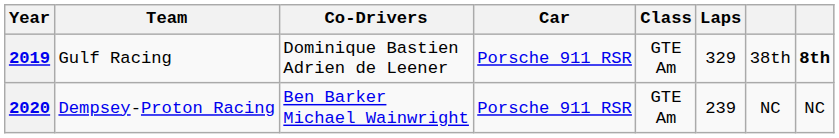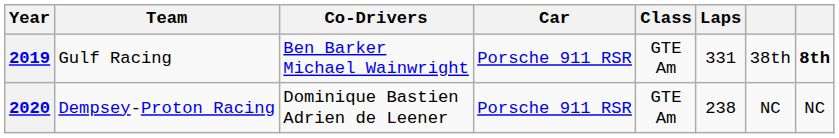2019 | Co-Drivers: Dominique Bastien Adrien de Leener -> Ben Barker Michael Wainwright
2019 | Laps: 329 -> 331
2020 | Co-Drivers: Ben Barker Michael Wainwright -> Dominique Bastien Adrien de Leener
2020 | Laps: 239 -> 238
